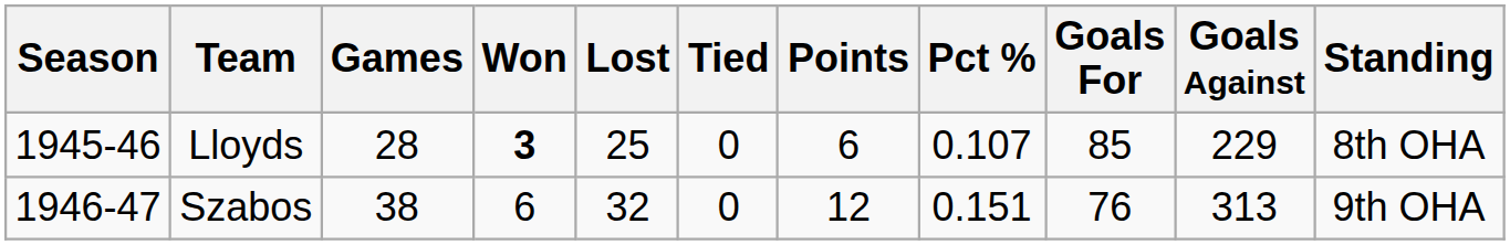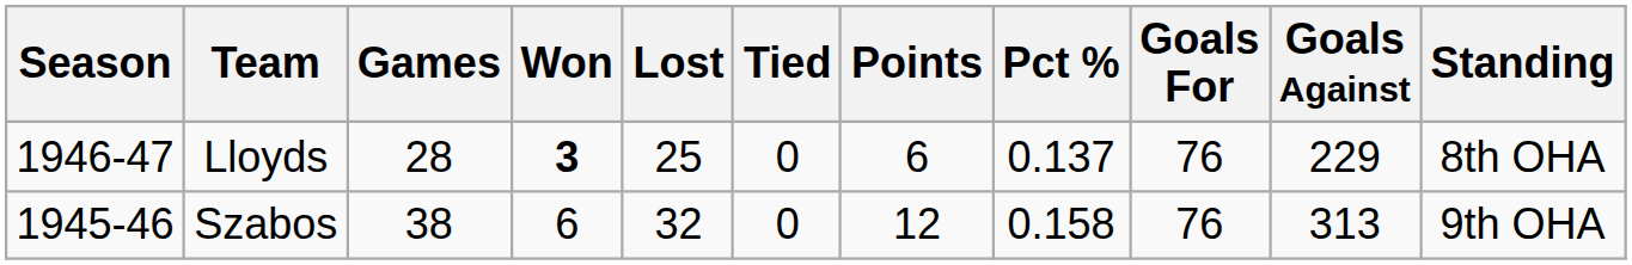Lloyds | Season: 1945-46 -> 1946-47
Lloyds | Pct %: 0.107 -> 0.137
Lloyds | Goals For: 85 -> 76
Szabos | Season: 1946-47 -> 1945-46
Szabos | Pct %: 0.151 -> 0.158
